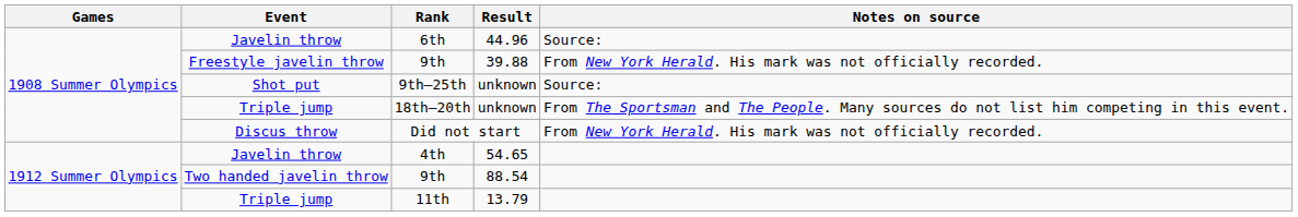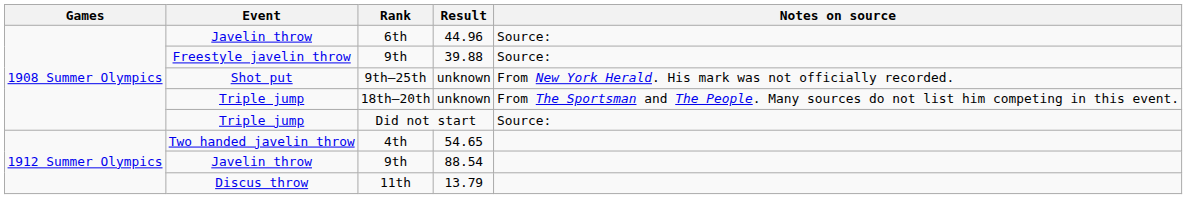9th / 39.88 | Notes on source: From New York Herald. His mark was not officially recorded. -> Source:
9th–25th | Notes on source: Source: -> From New York Herald. His mark was not officially recorded.
Did not start | Event: Discus throw -> Triple jump
Did not start | Notes on source: From New York Herald. His mark was not officially recorded. -> Source:
4th | Event: Javelin throw -> Two handed javelin throw
9th / 88.54 | Event: Two handed javelin throw -> Javelin throw
11th | Event: Triple jump -> Discus throw
